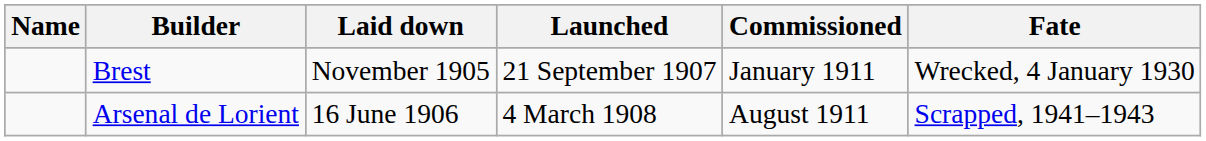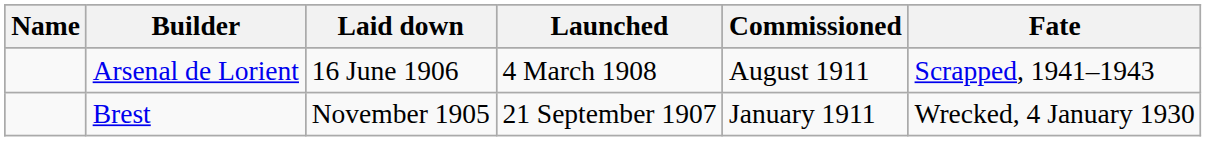rows swapped: Brest <-> Arsenal de Lorient
